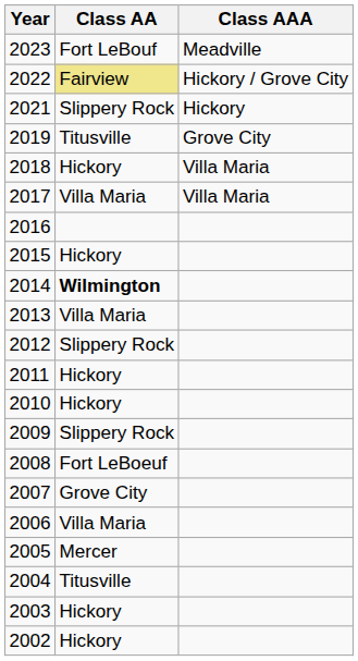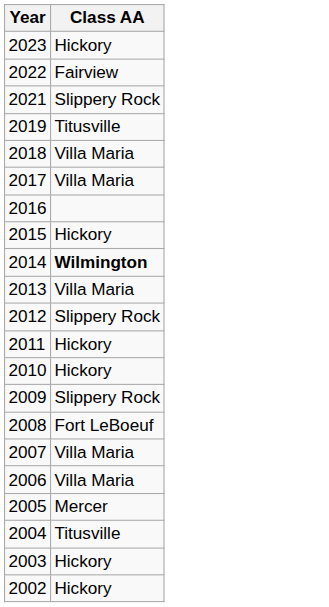- column: Class AAA | Meadville | Hickory / Grove City | Hickory | Grove City | Villa Maria | Villa Maria
2023 | Class AA: Fort LeBouf -> Hickory
2022 | Class AA: khaki background -> no background
2018 | Class AA: Hickory -> Villa Maria
2007 | Class AA: Grove City -> Villa Maria
